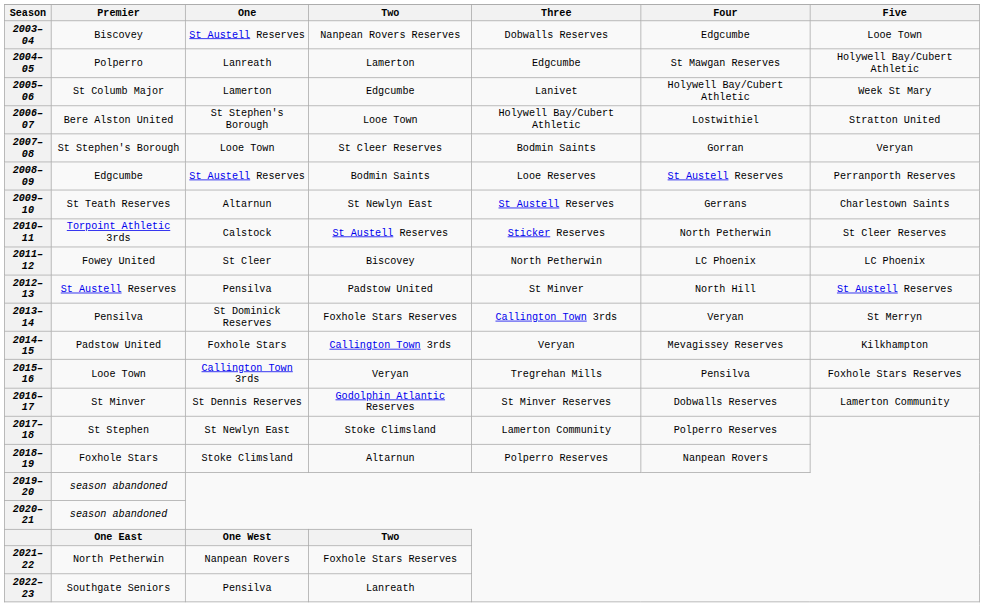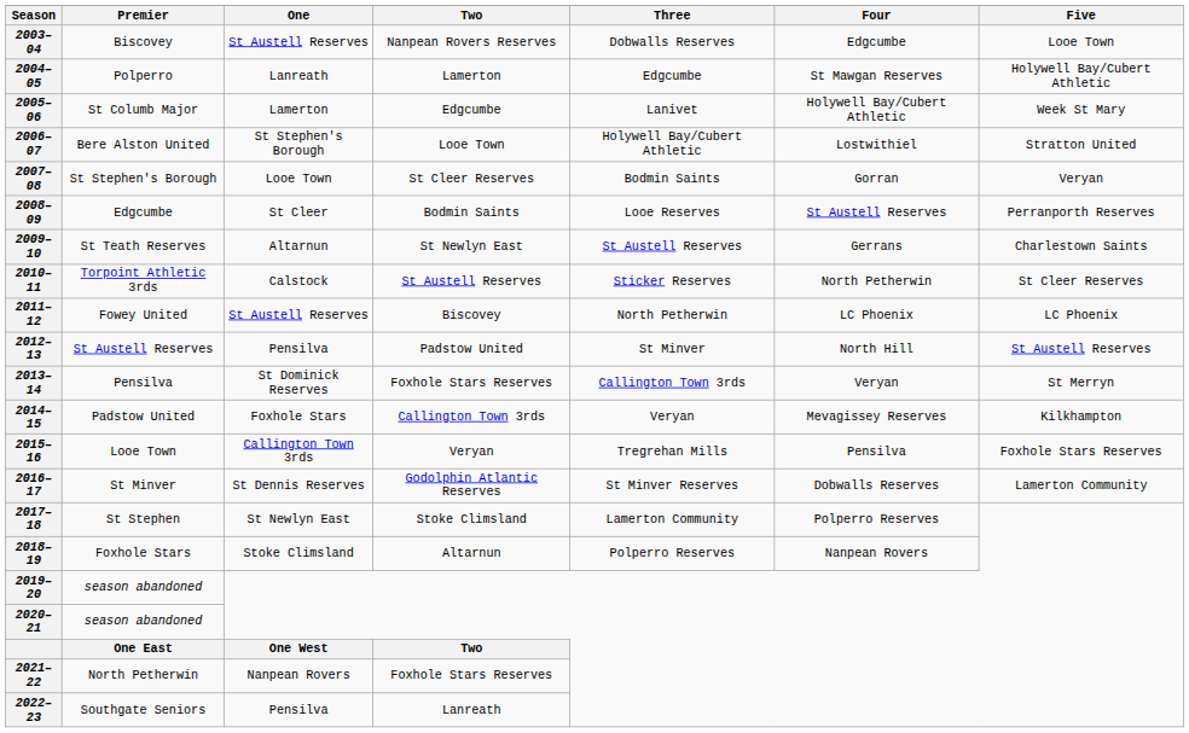2008–09 | One: St Austell Reserves -> St Cleer
2011–12 | One: St Cleer -> St Austell Reserves
